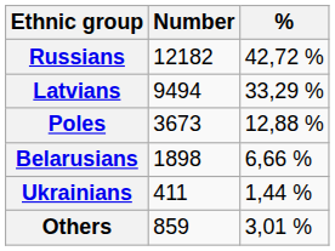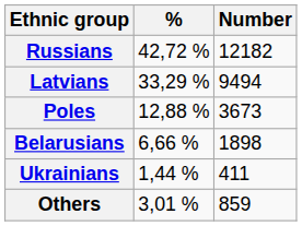columns swapped: Number <-> %
